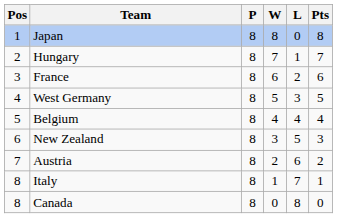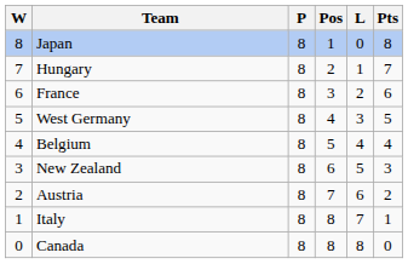columns swapped: Pos <-> W
